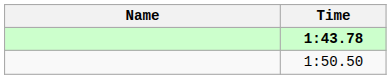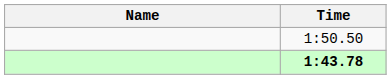rows swapped: 1:43.78 <-> 1:50.50
